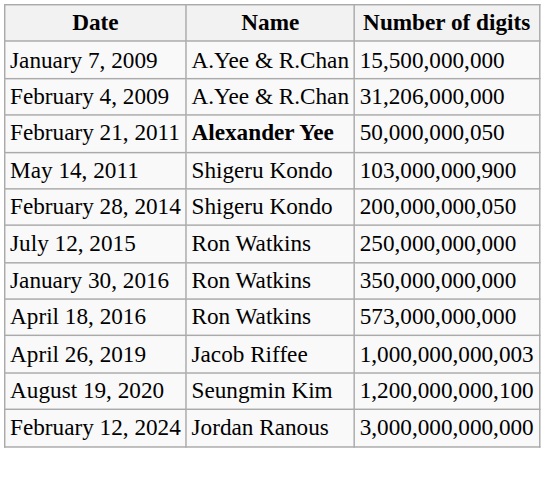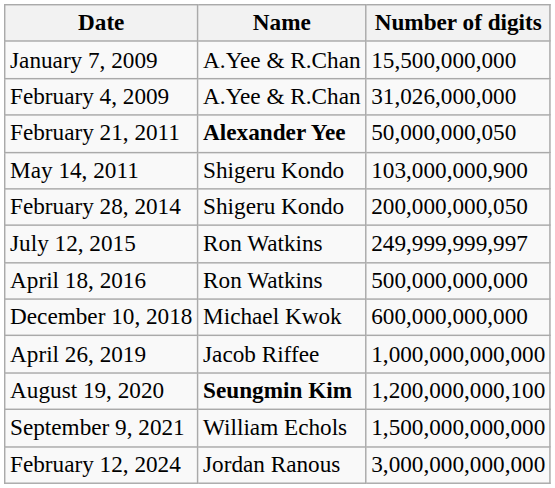February 4, 2009 | Number of digits: 31,206,000,000 -> 31,026,000,000
July 12, 2015 | Number of digits: 250,000,000,000 -> 249,999,999,997
- row: January 30, 2016 | Ron Watkins | 350,000,000,000
April 18, 2016 | Number of digits: 573,000,000,000 -> 500,000,000,000
+ row: December 10, 2018 | Michael Kwok | 600,000,000,000
April 26, 2019 | Number of digits: 1,000,000,000,003 -> 1,000,000,000,000
August 19, 2020 | Name: normal -> bold
+ row: September 9, 2021 | William Echols | 1,500,000,000,000
